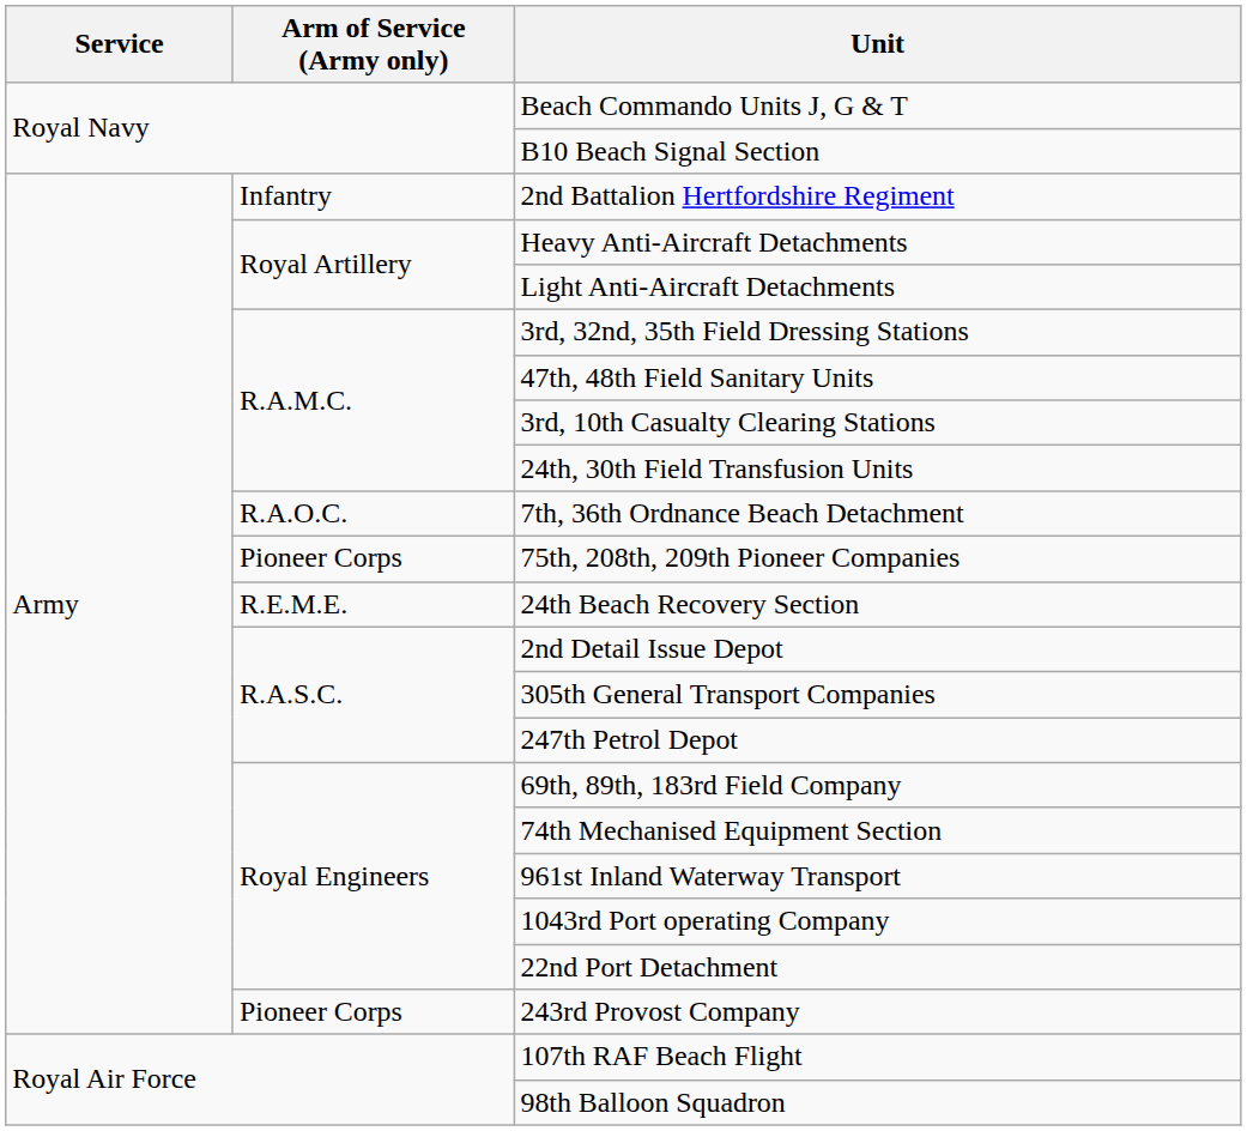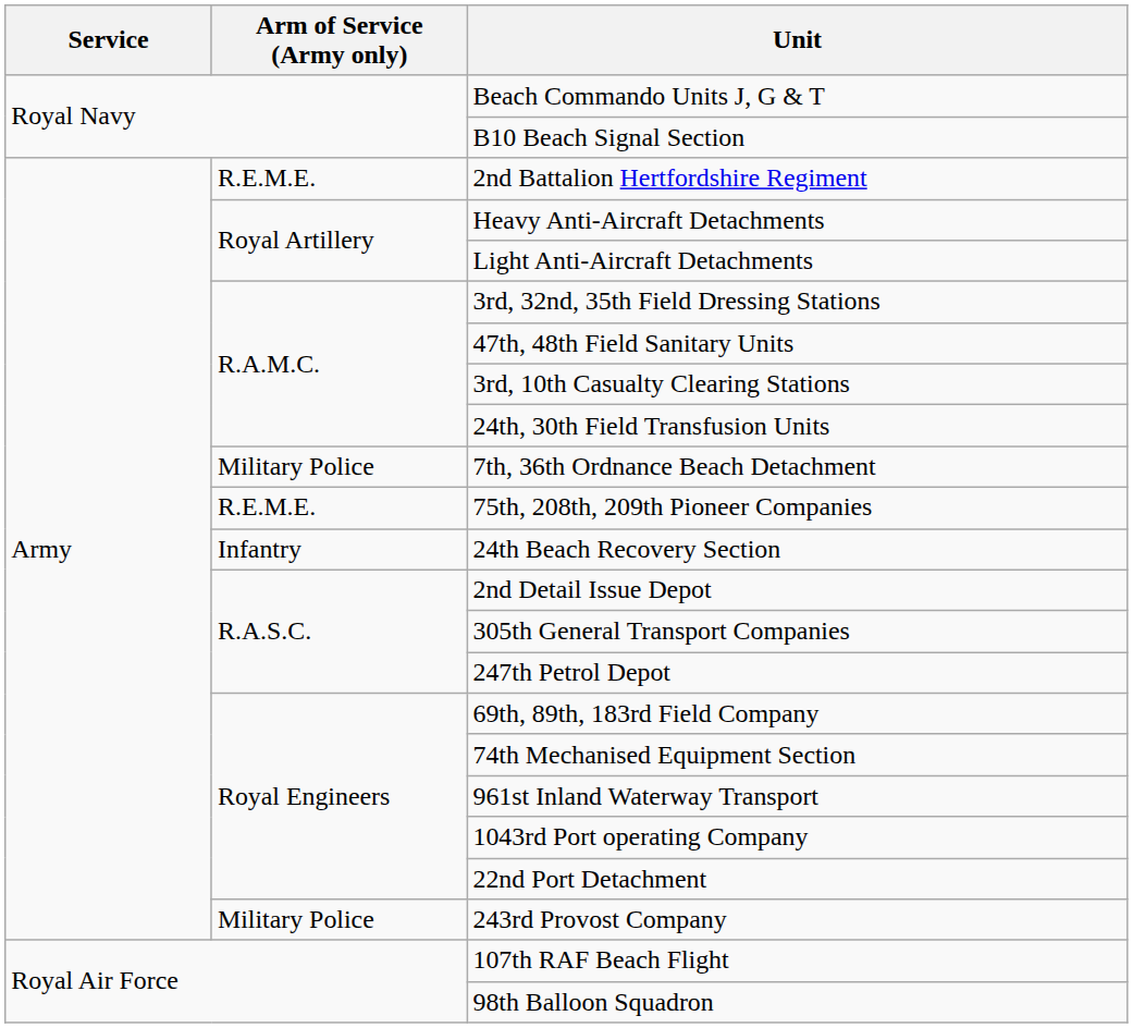2nd Battalion Hertfordshire Regiment | Arm of Service (Army only): Infantry -> R.E.M.E.
7th, 36th Ordnance Beach Detachment | Arm of Service (Army only): R.A.O.C. -> Military Police
75th, 208th, 209th Pioneer Companies | Arm of Service (Army only): Pioneer Corps -> R.E.M.E.
24th Beach Recovery Section | Arm of Service (Army only): R.E.M.E. -> Infantry
243rd Provost Company | Arm of Service (Army only): Pioneer Corps -> Military Police
